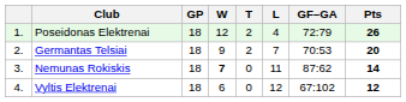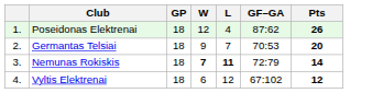- column: T | 2 | 2 | 0 | 0
Poseidonas Elektrenai | GF–GA: 72:79 -> 87:62
Nemunas Rokiskis | L: normal -> bold
Nemunas Rokiskis | GF–GA: 87:62 -> 72:79
